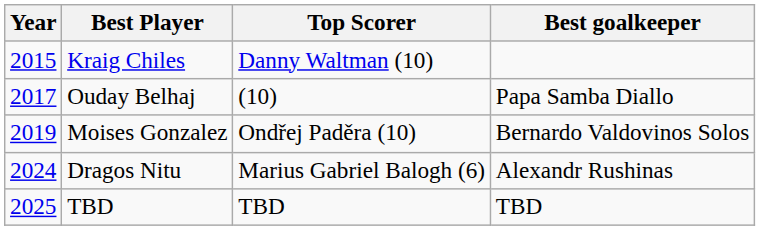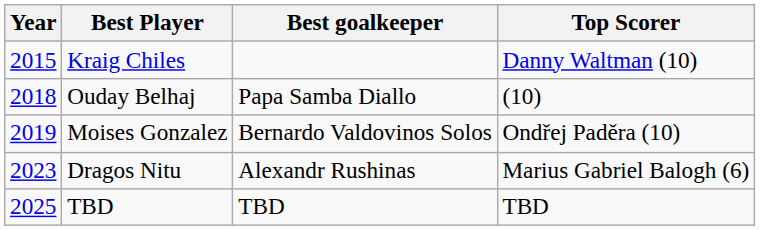columns swapped: Top Scorer <-> Best goalkeeper
Ouday Belhaj | Year: 2017 -> 2018
Dragos Nitu | Year: 2024 -> 2023
